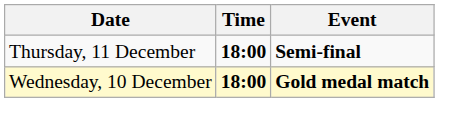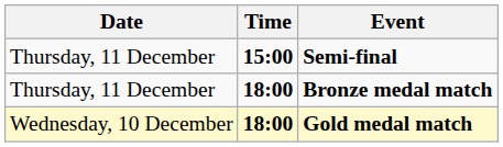Semi-final | Time: 18:00 -> 15:00
+ row: Thursday, 11 December | 18:00 | Bronze medal match
